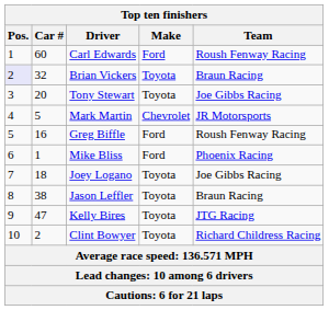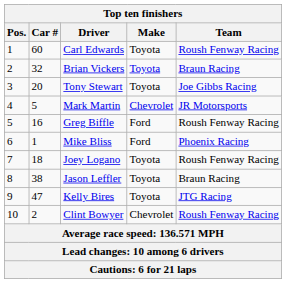Carl Edwards | Make: Ford -> Toyota
Brian Vickers | Pos.: lavender background -> no background
Joey Logano | Team: Joe Gibbs Racing -> Roush Fenway Racing
Clint Bowyer | Make: Toyota -> Chevrolet
Clint Bowyer | Team: Richard Childress Racing -> Roush Fenway Racing
